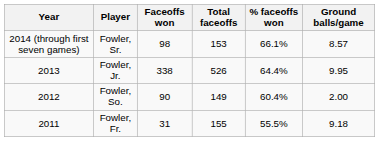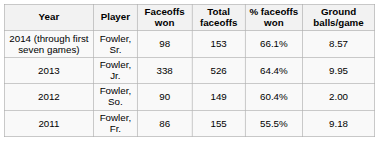Fowler, Fr. | Faceoffs won: 31 -> 86
